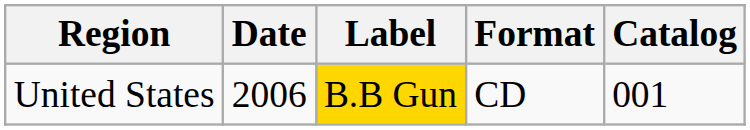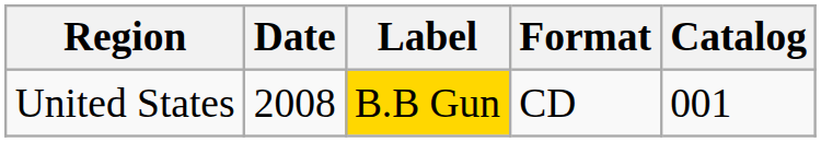United States | Date: 2006 -> 2008
